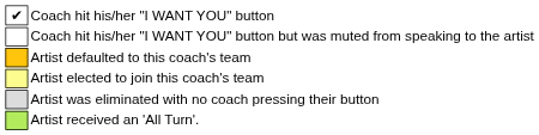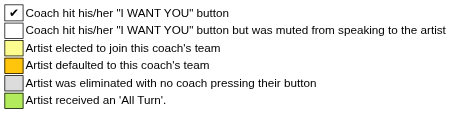rows swapped: Artist defaulted to this coach's team <-> Artist elected to join this coach's team
